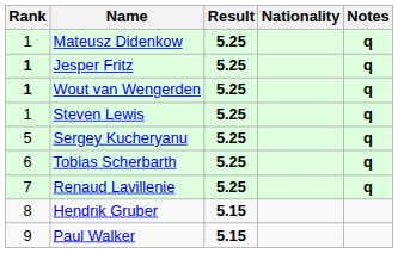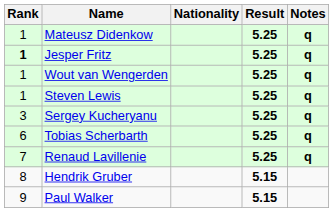columns swapped: Nationality <-> Result
Wout van Wengerden | Rank: bold -> normal
Sergey Kucheryanu | Rank: 5 -> 3
